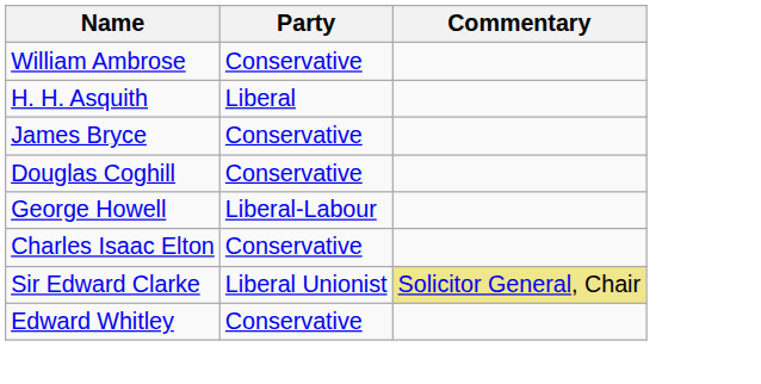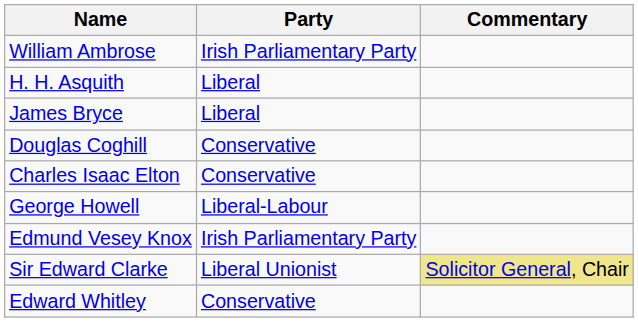William Ambrose | Party: Conservative -> Irish Parliamentary Party
James Bryce | Party: Conservative -> Liberal
rows swapped: Charles Isaac Elton <-> George Howell
+ row: Edmund Vesey Knox | Irish Parliamentary Party
